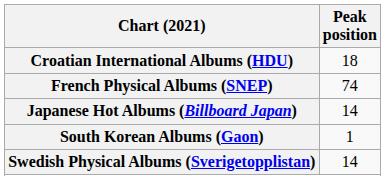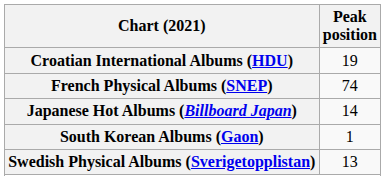Croatian International Albums (HDU) | Peak position: 18 -> 19
Swedish Physical Albums (Sverigetopplistan) | Peak position: 14 -> 13
